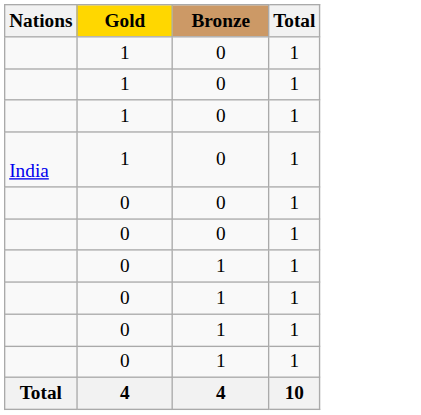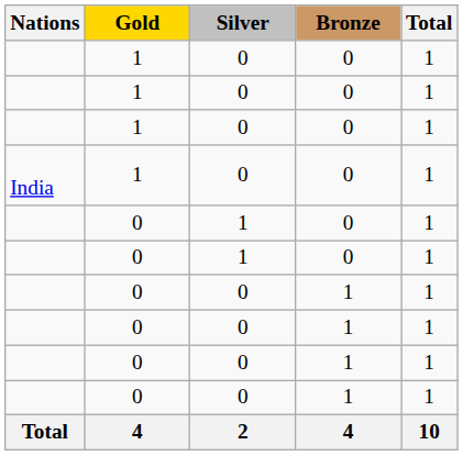+ column: Silver | 0 | 0 | 0 | 0 | 1 | 1 | 0 | 0 | 0 | 0 | 2
